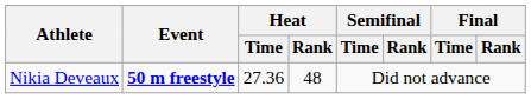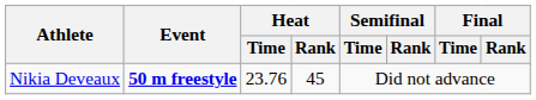Nikia Deveaux | Heat / Time: 27.36 -> 23.76
Nikia Deveaux | Heat / Rank: 48 -> 45
